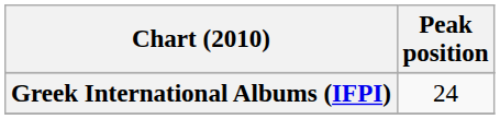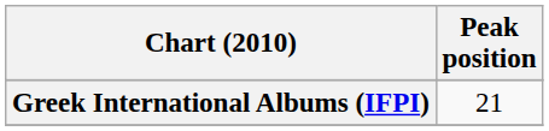Greek International Albums (IFPI) | Peak position: 24 -> 21
